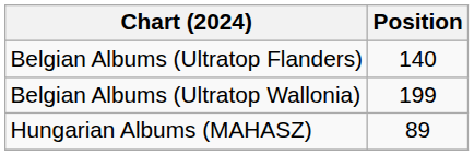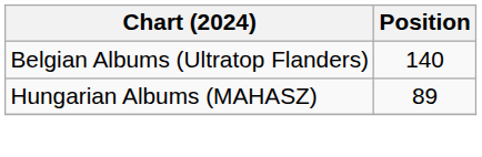- row: Belgian Albums (Ultratop Wallonia) | 199
